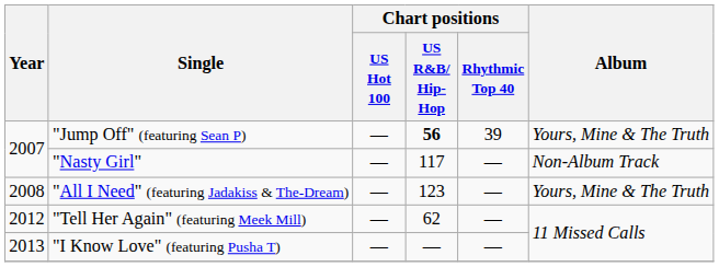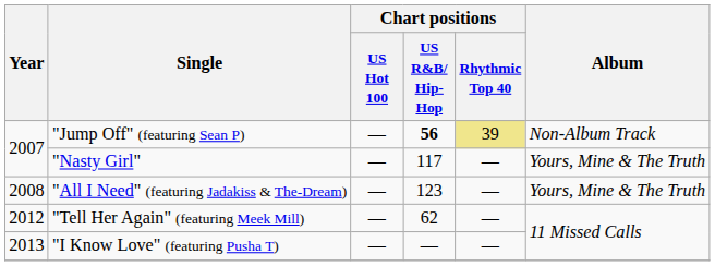"Jump Off" (featuring Sean P) | Chart positions / Rhythmic Top 40: no background -> khaki background
"Jump Off" (featuring Sean P) | Album: Yours, Mine & The Truth -> Non-Album Track
"Nasty Girl" | Album: Non-Album Track -> Yours, Mine & The Truth
